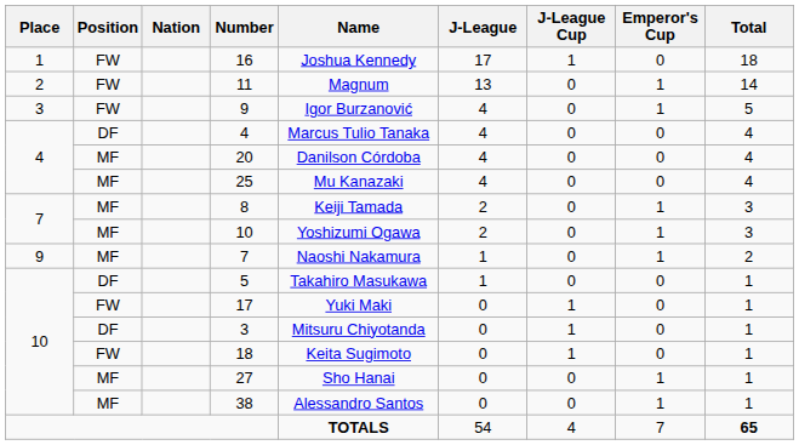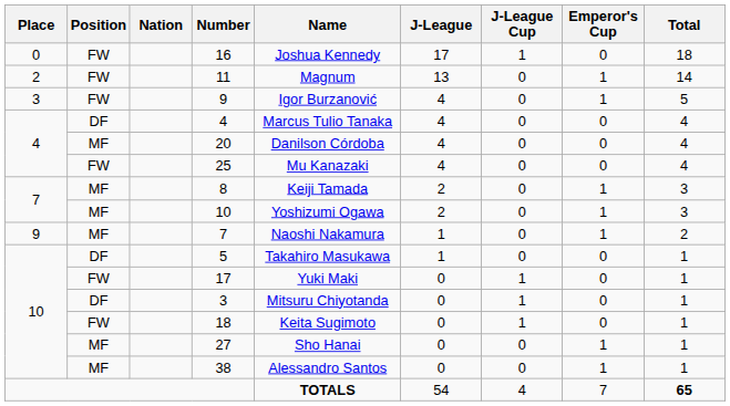16 | Place: 1 -> 0
25 | Position: MF -> FW
